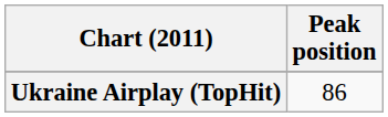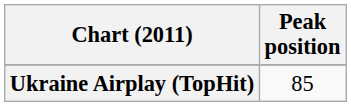Ukraine Airplay (TopHit) | Peak position: 86 -> 85
